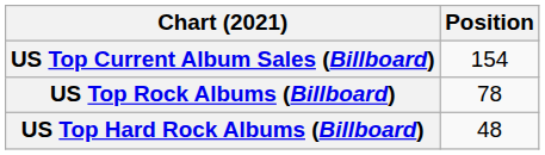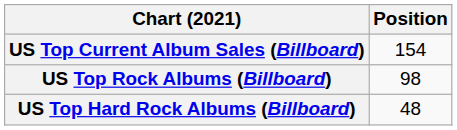US Top Rock Albums (Billboard) | Position: 78 -> 98
